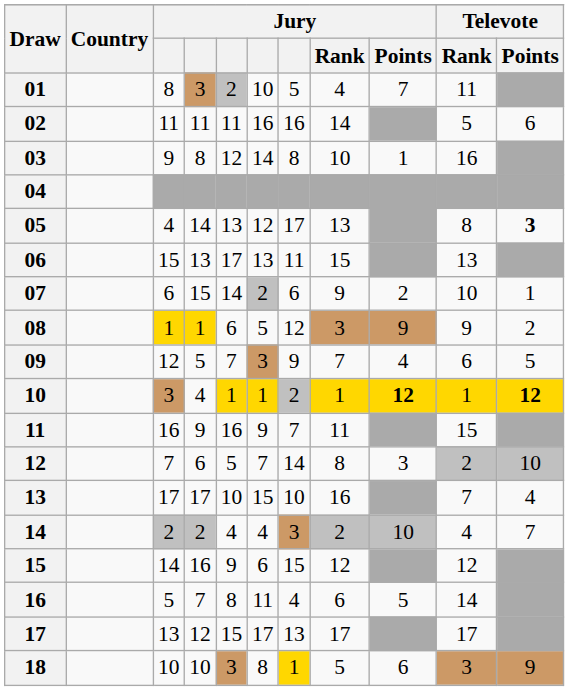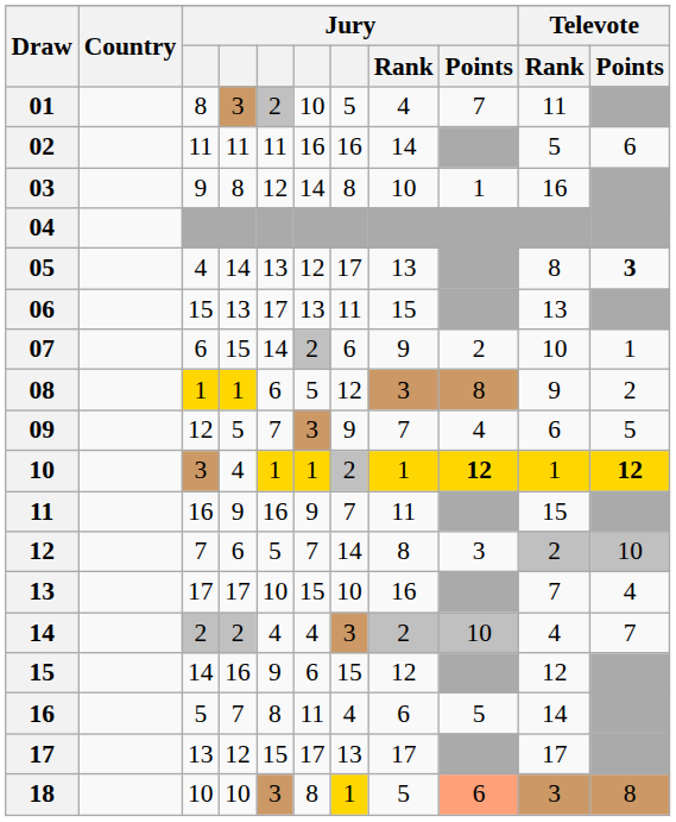08 | Jury / Points: 9 -> 8
18 | Jury / Points: no background -> lightsalmon background
18 | Televote / Points: 9 -> 8
